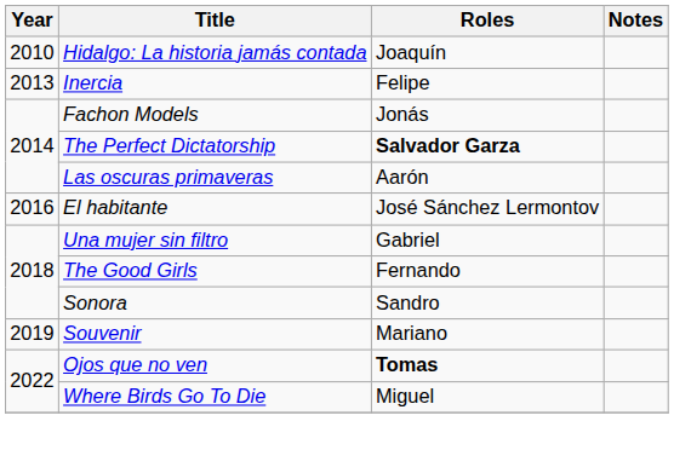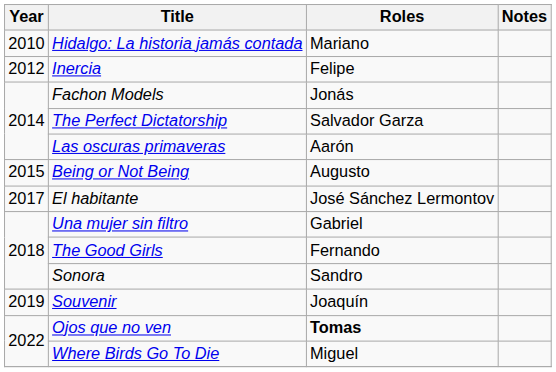Hidalgo: La historia jamás contada | Roles: Joaquín -> Mariano
Inercia | Year: 2013 -> 2012
The Perfect Dictatorship | Roles: bold -> normal
+ row: 2015 | Being or Not Being | Augusto
El habitante | Year: 2016 -> 2017
Souvenir | Roles: Mariano -> Joaquín
